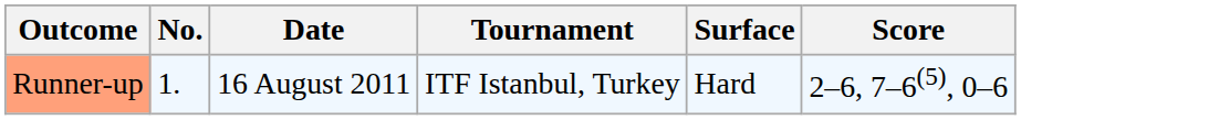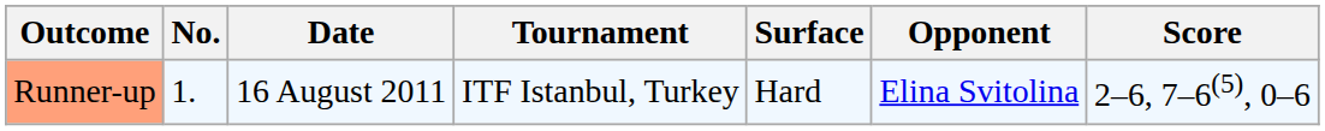+ column: Opponent | Elina Svitolina
